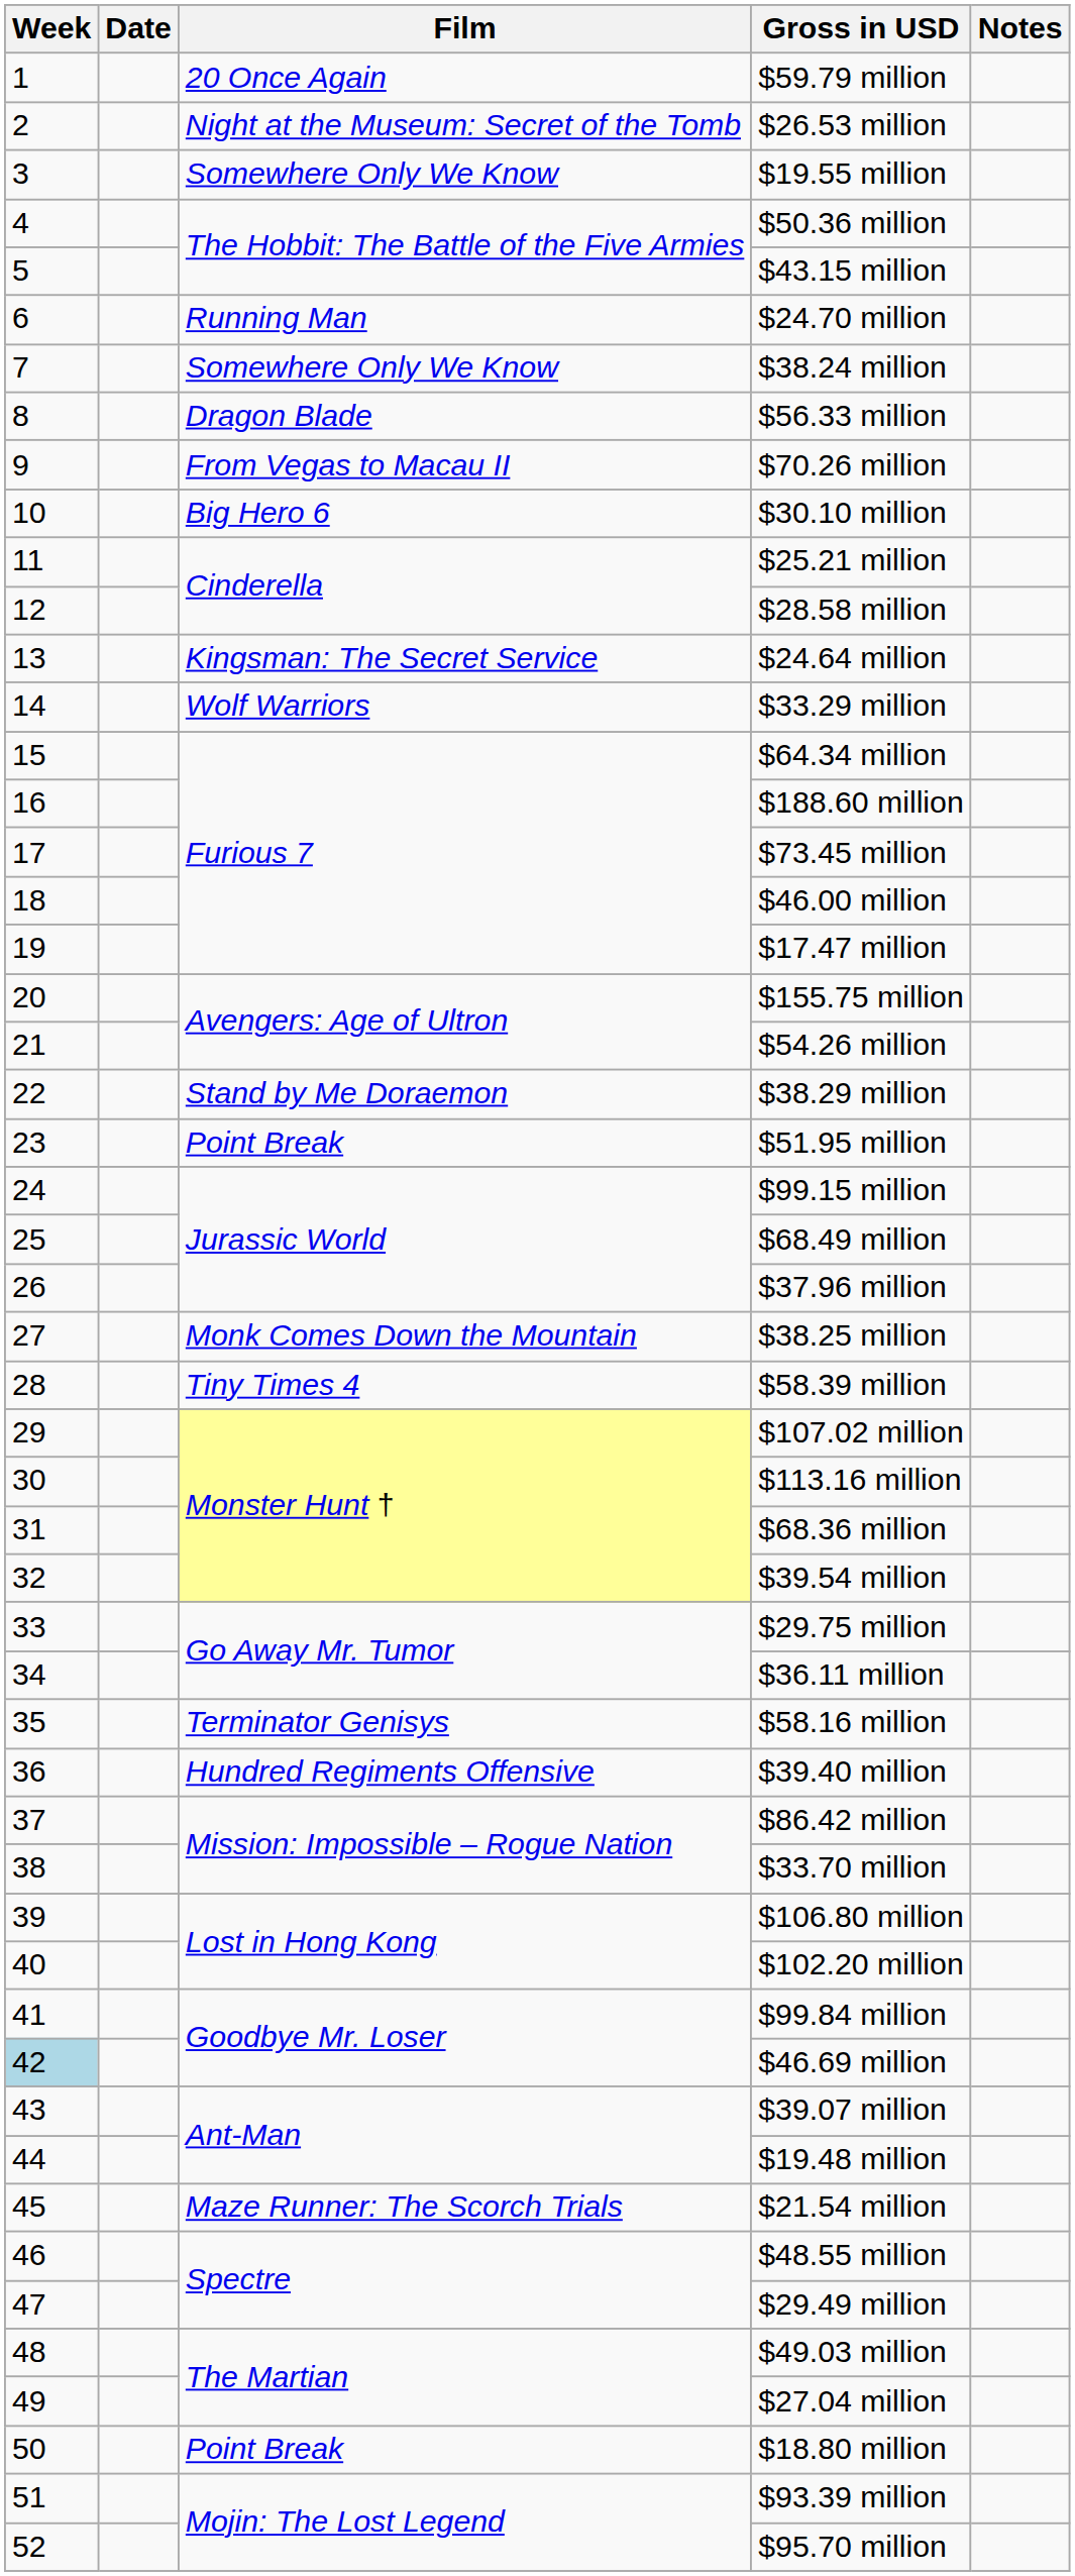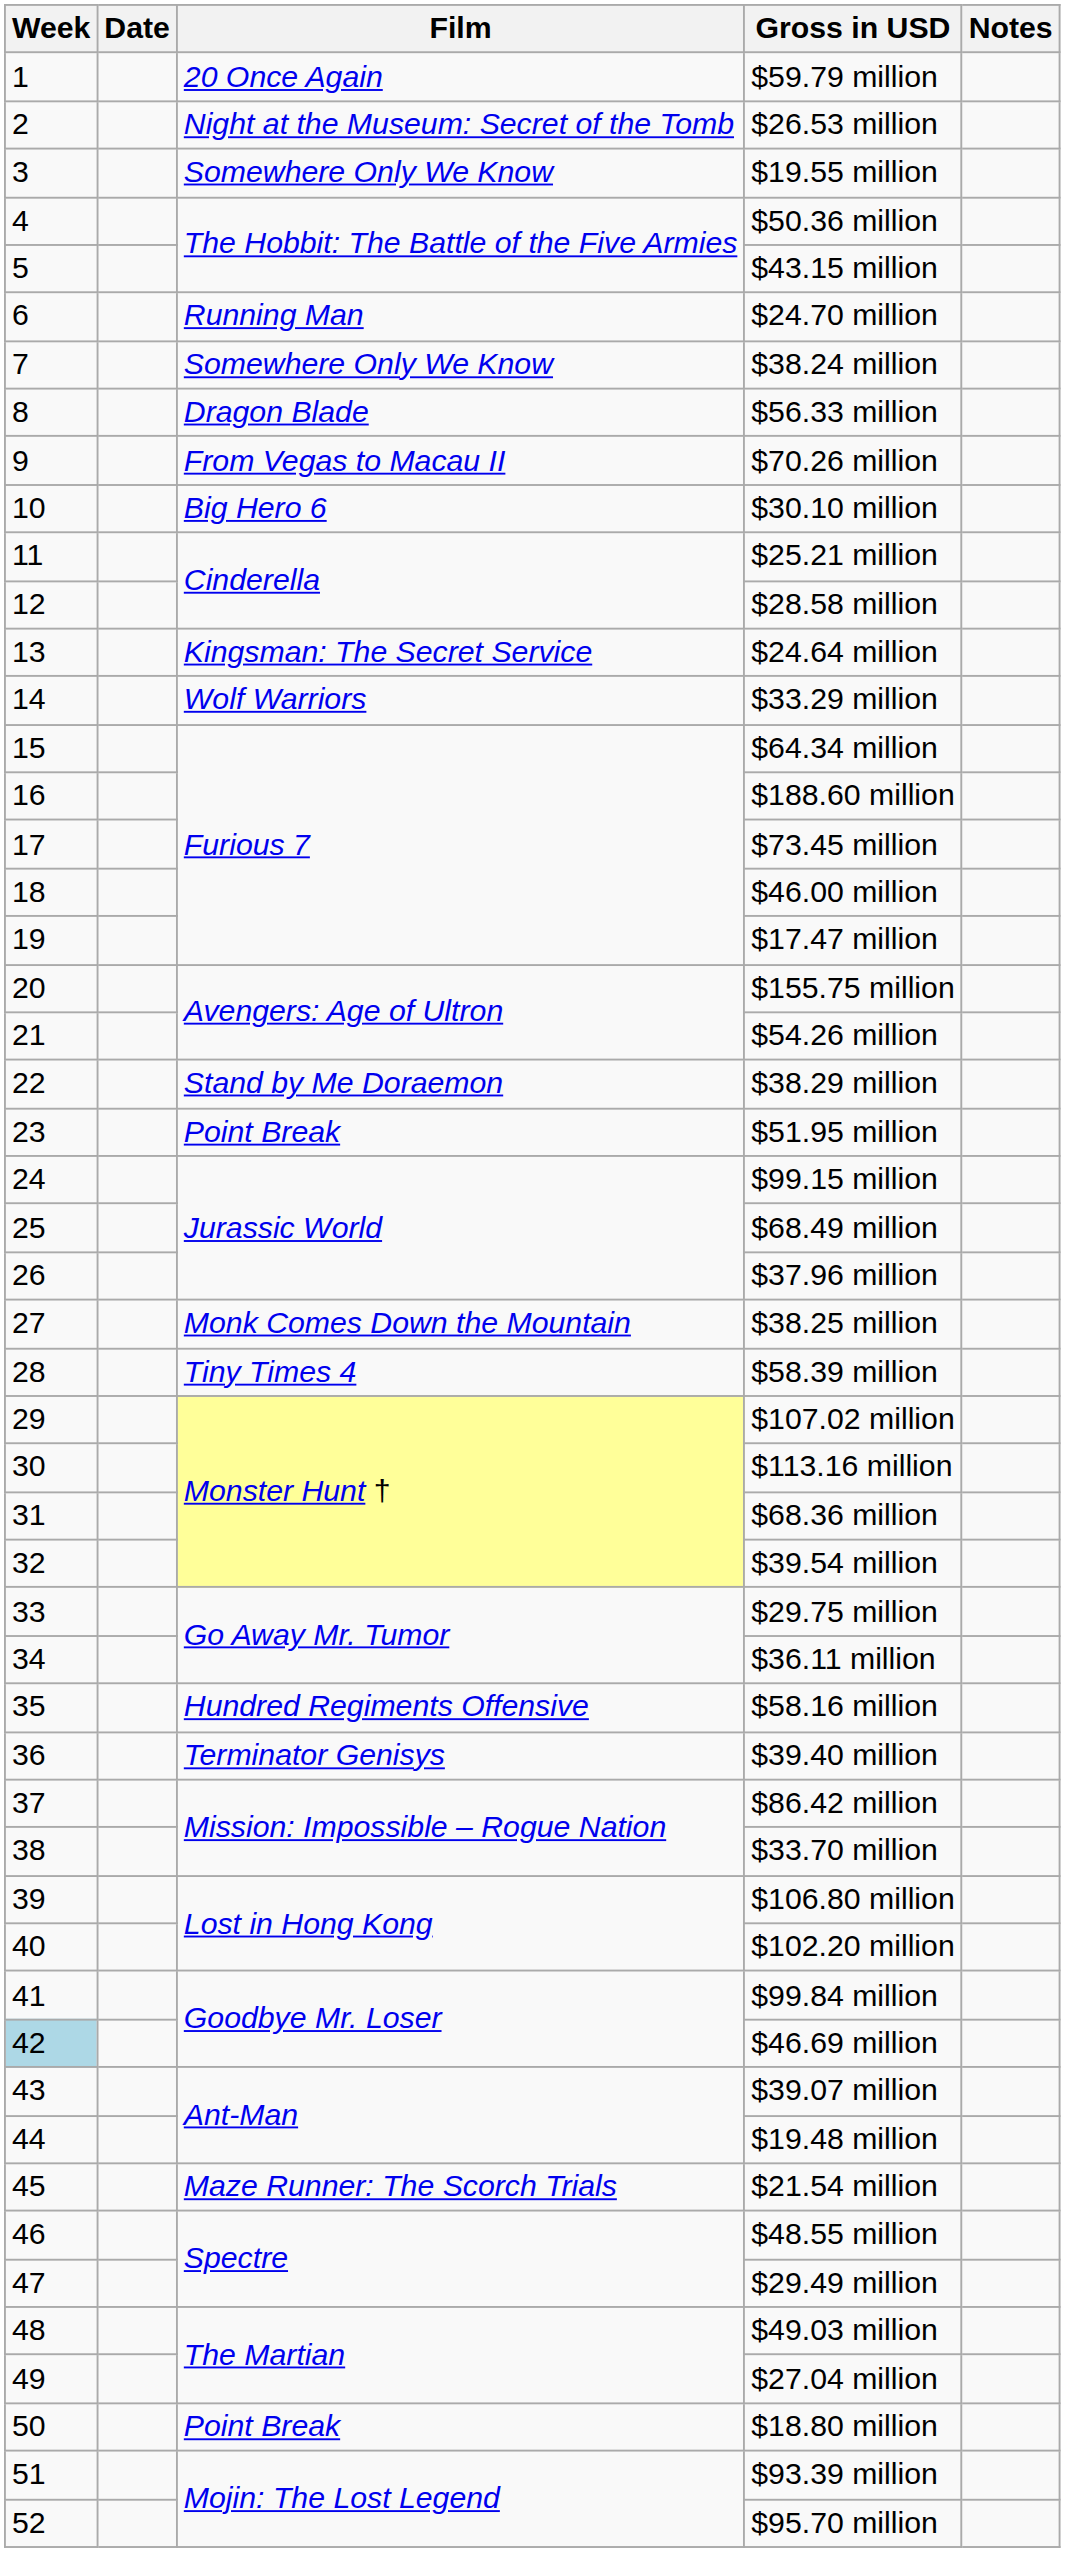$58.16 million | Film: Terminator Genisys -> Hundred Regiments Offensive
$39.40 million | Film: Hundred Regiments Offensive -> Terminator Genisys
